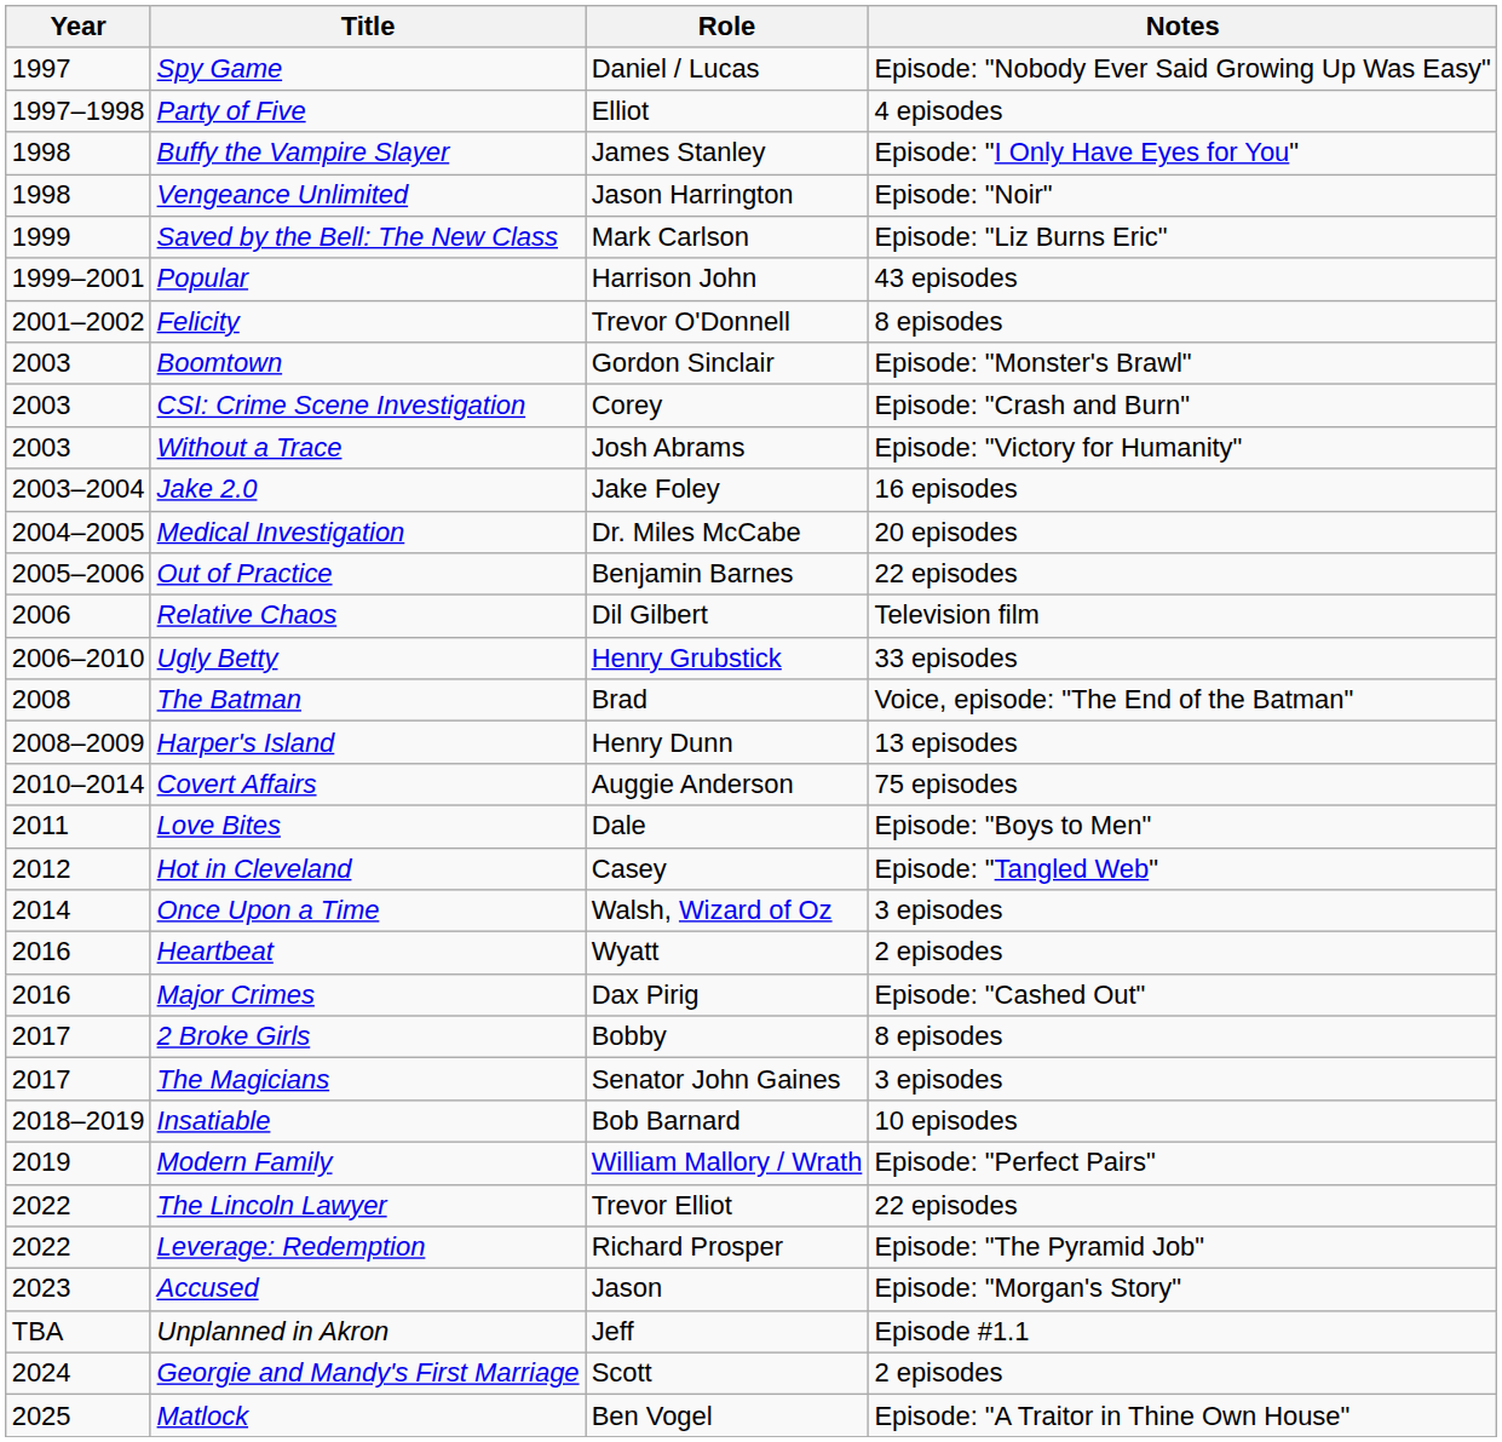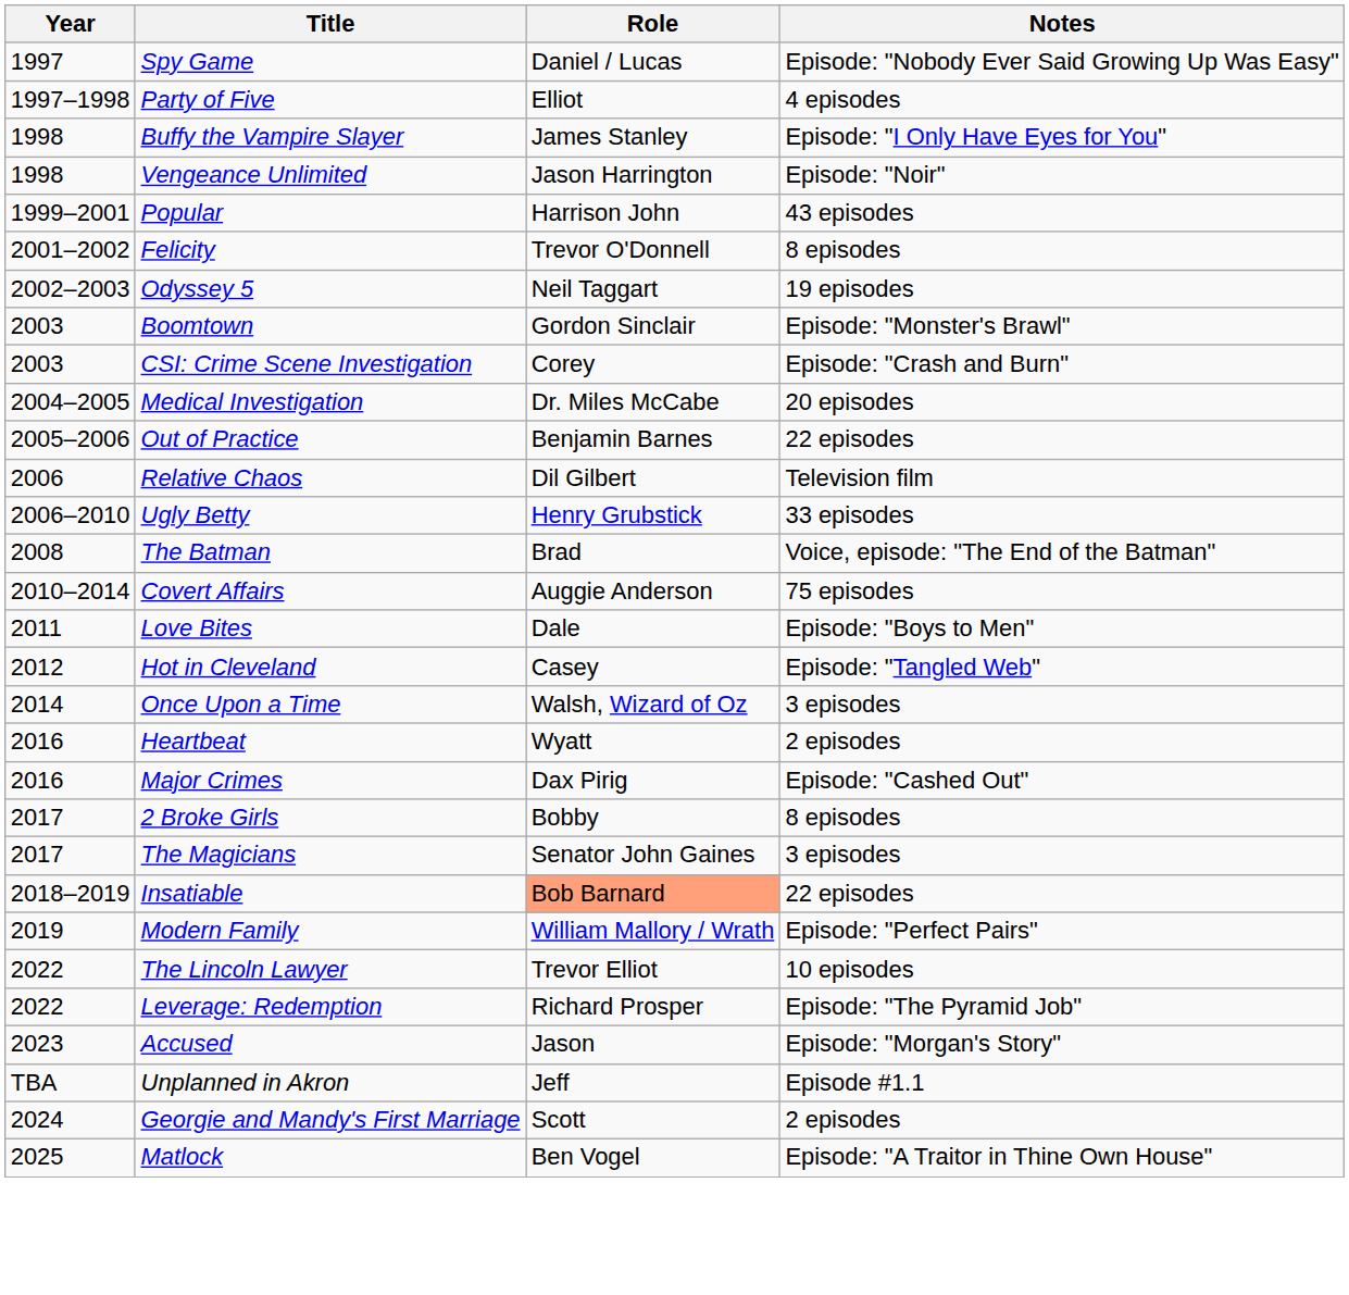- row: 1999 | Saved by the Bell: The New Class | Mark Carlson | Episode: "Liz Burns Eric"
+ row: 2002–2003 | Odyssey 5 | Neil Taggart | 19 episodes
- row: 2003 | Without a Trace | Josh Abrams | Episode: "Victory for Humanity"
- row: 2003–2004 | Jake 2.0 | Jake Foley | 16 episodes
- row: 2008–2009 | Harper's Island | Henry Dunn | 13 episodes
Insatiable | Role: no background -> lightsalmon background
Insatiable | Notes: 10 episodes -> 22 episodes
The Lincoln Lawyer | Notes: 22 episodes -> 10 episodes
